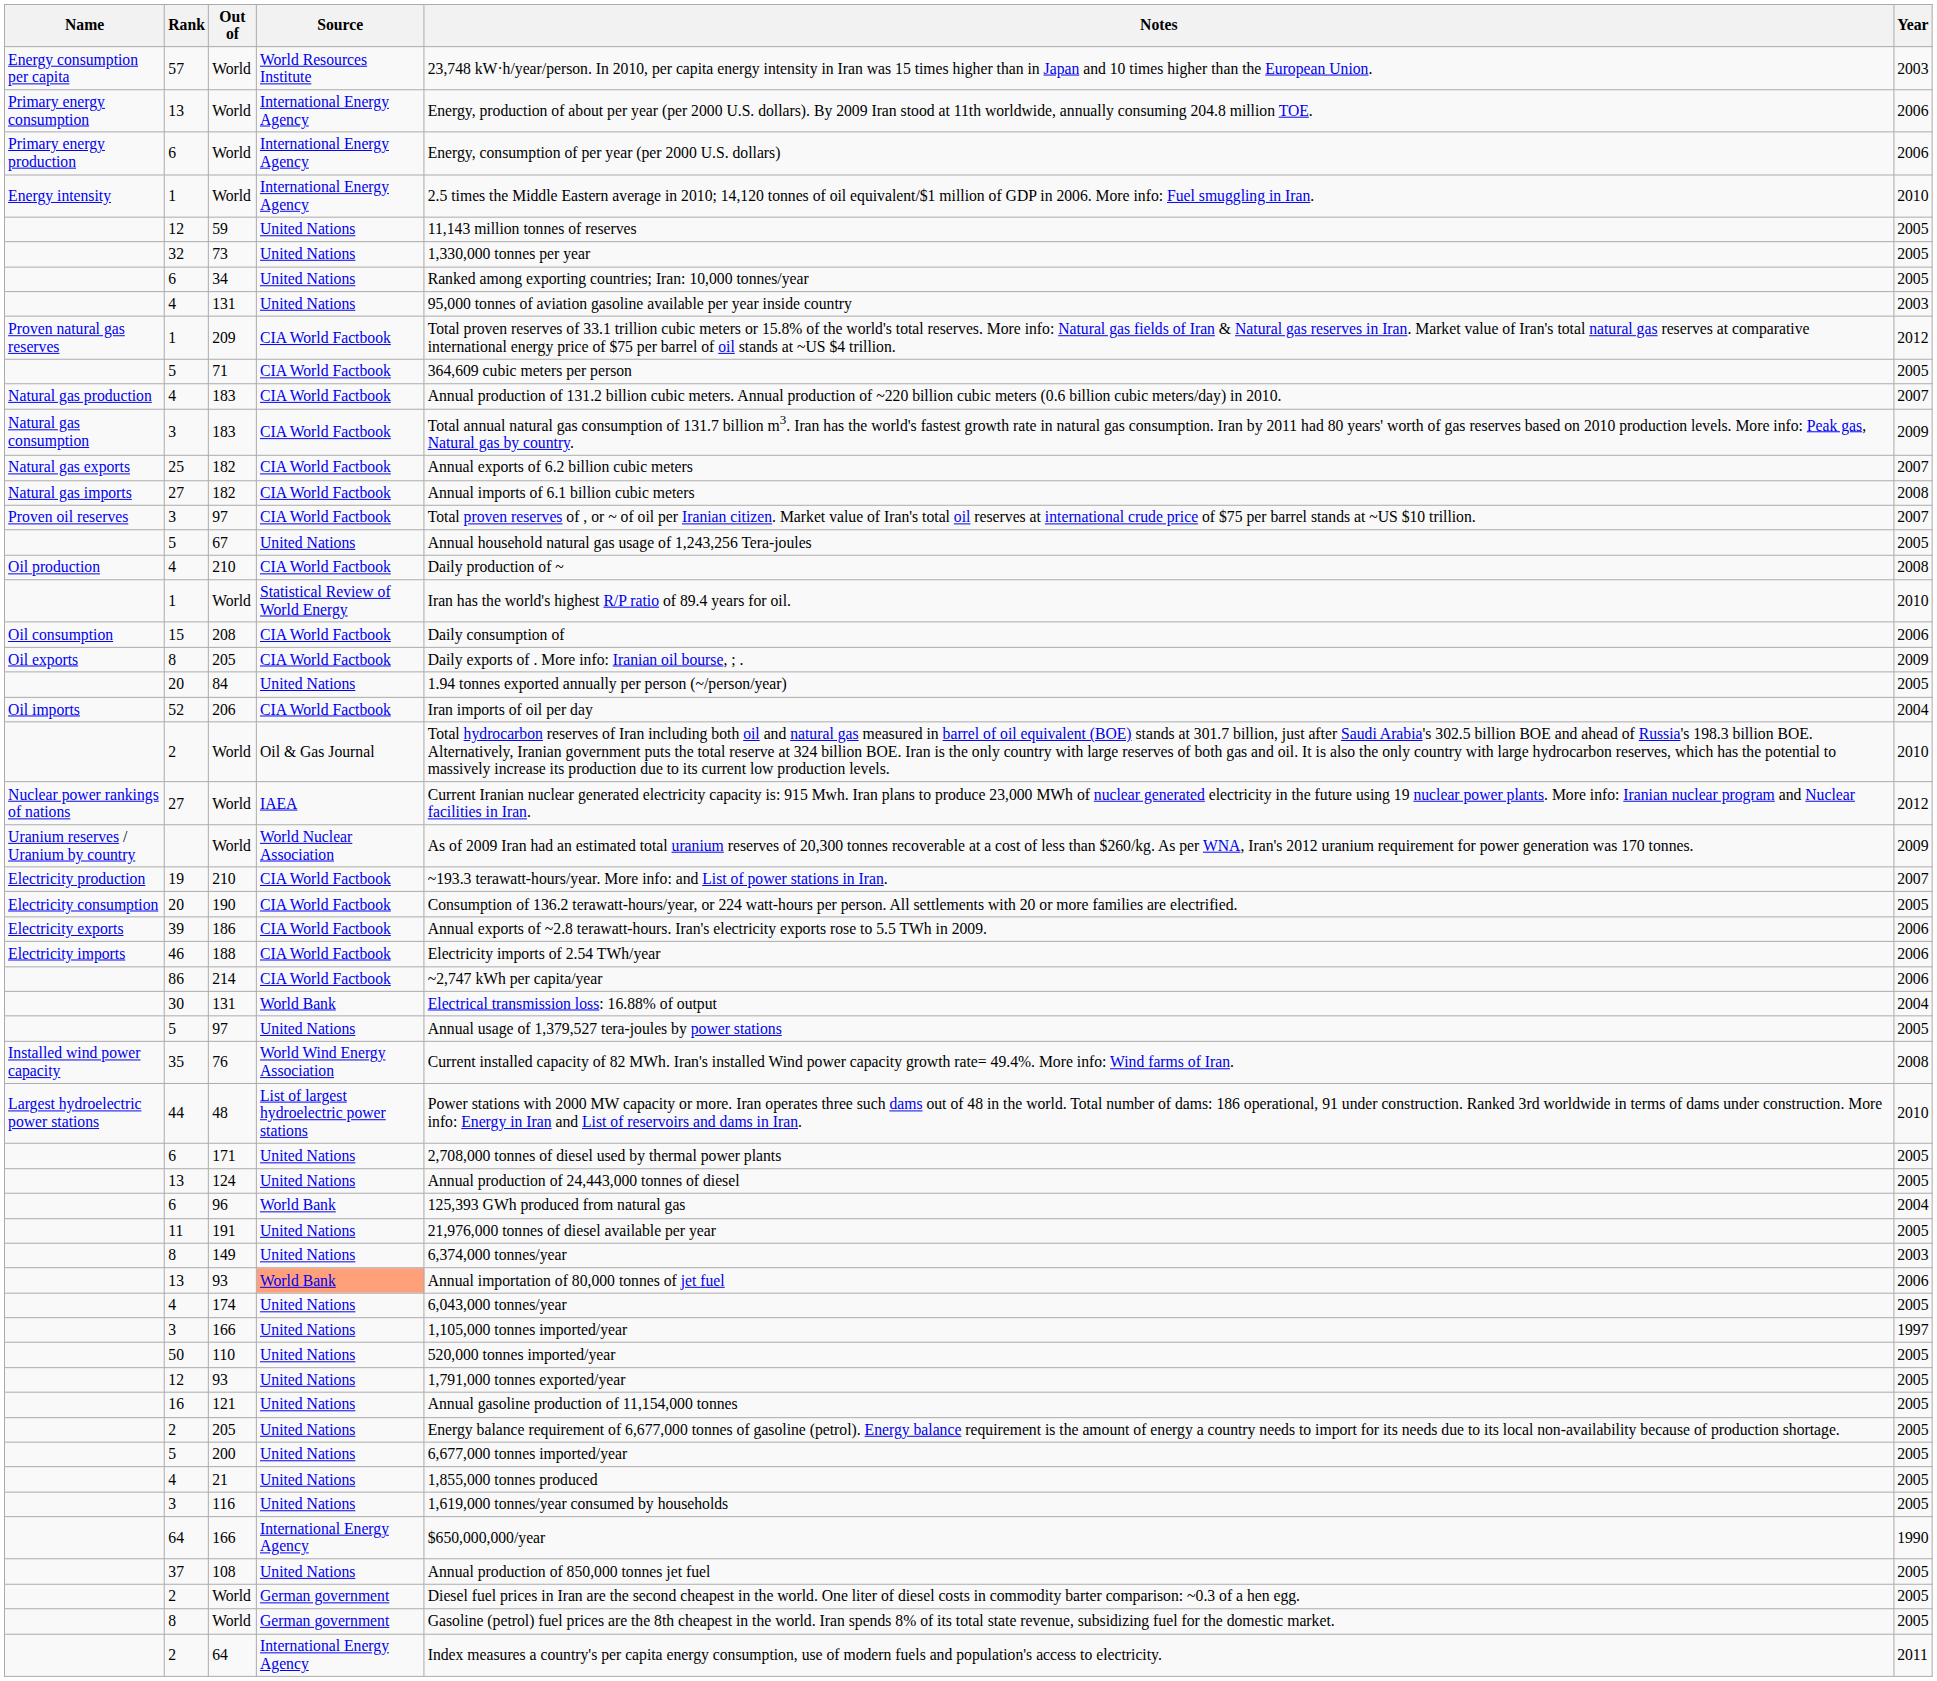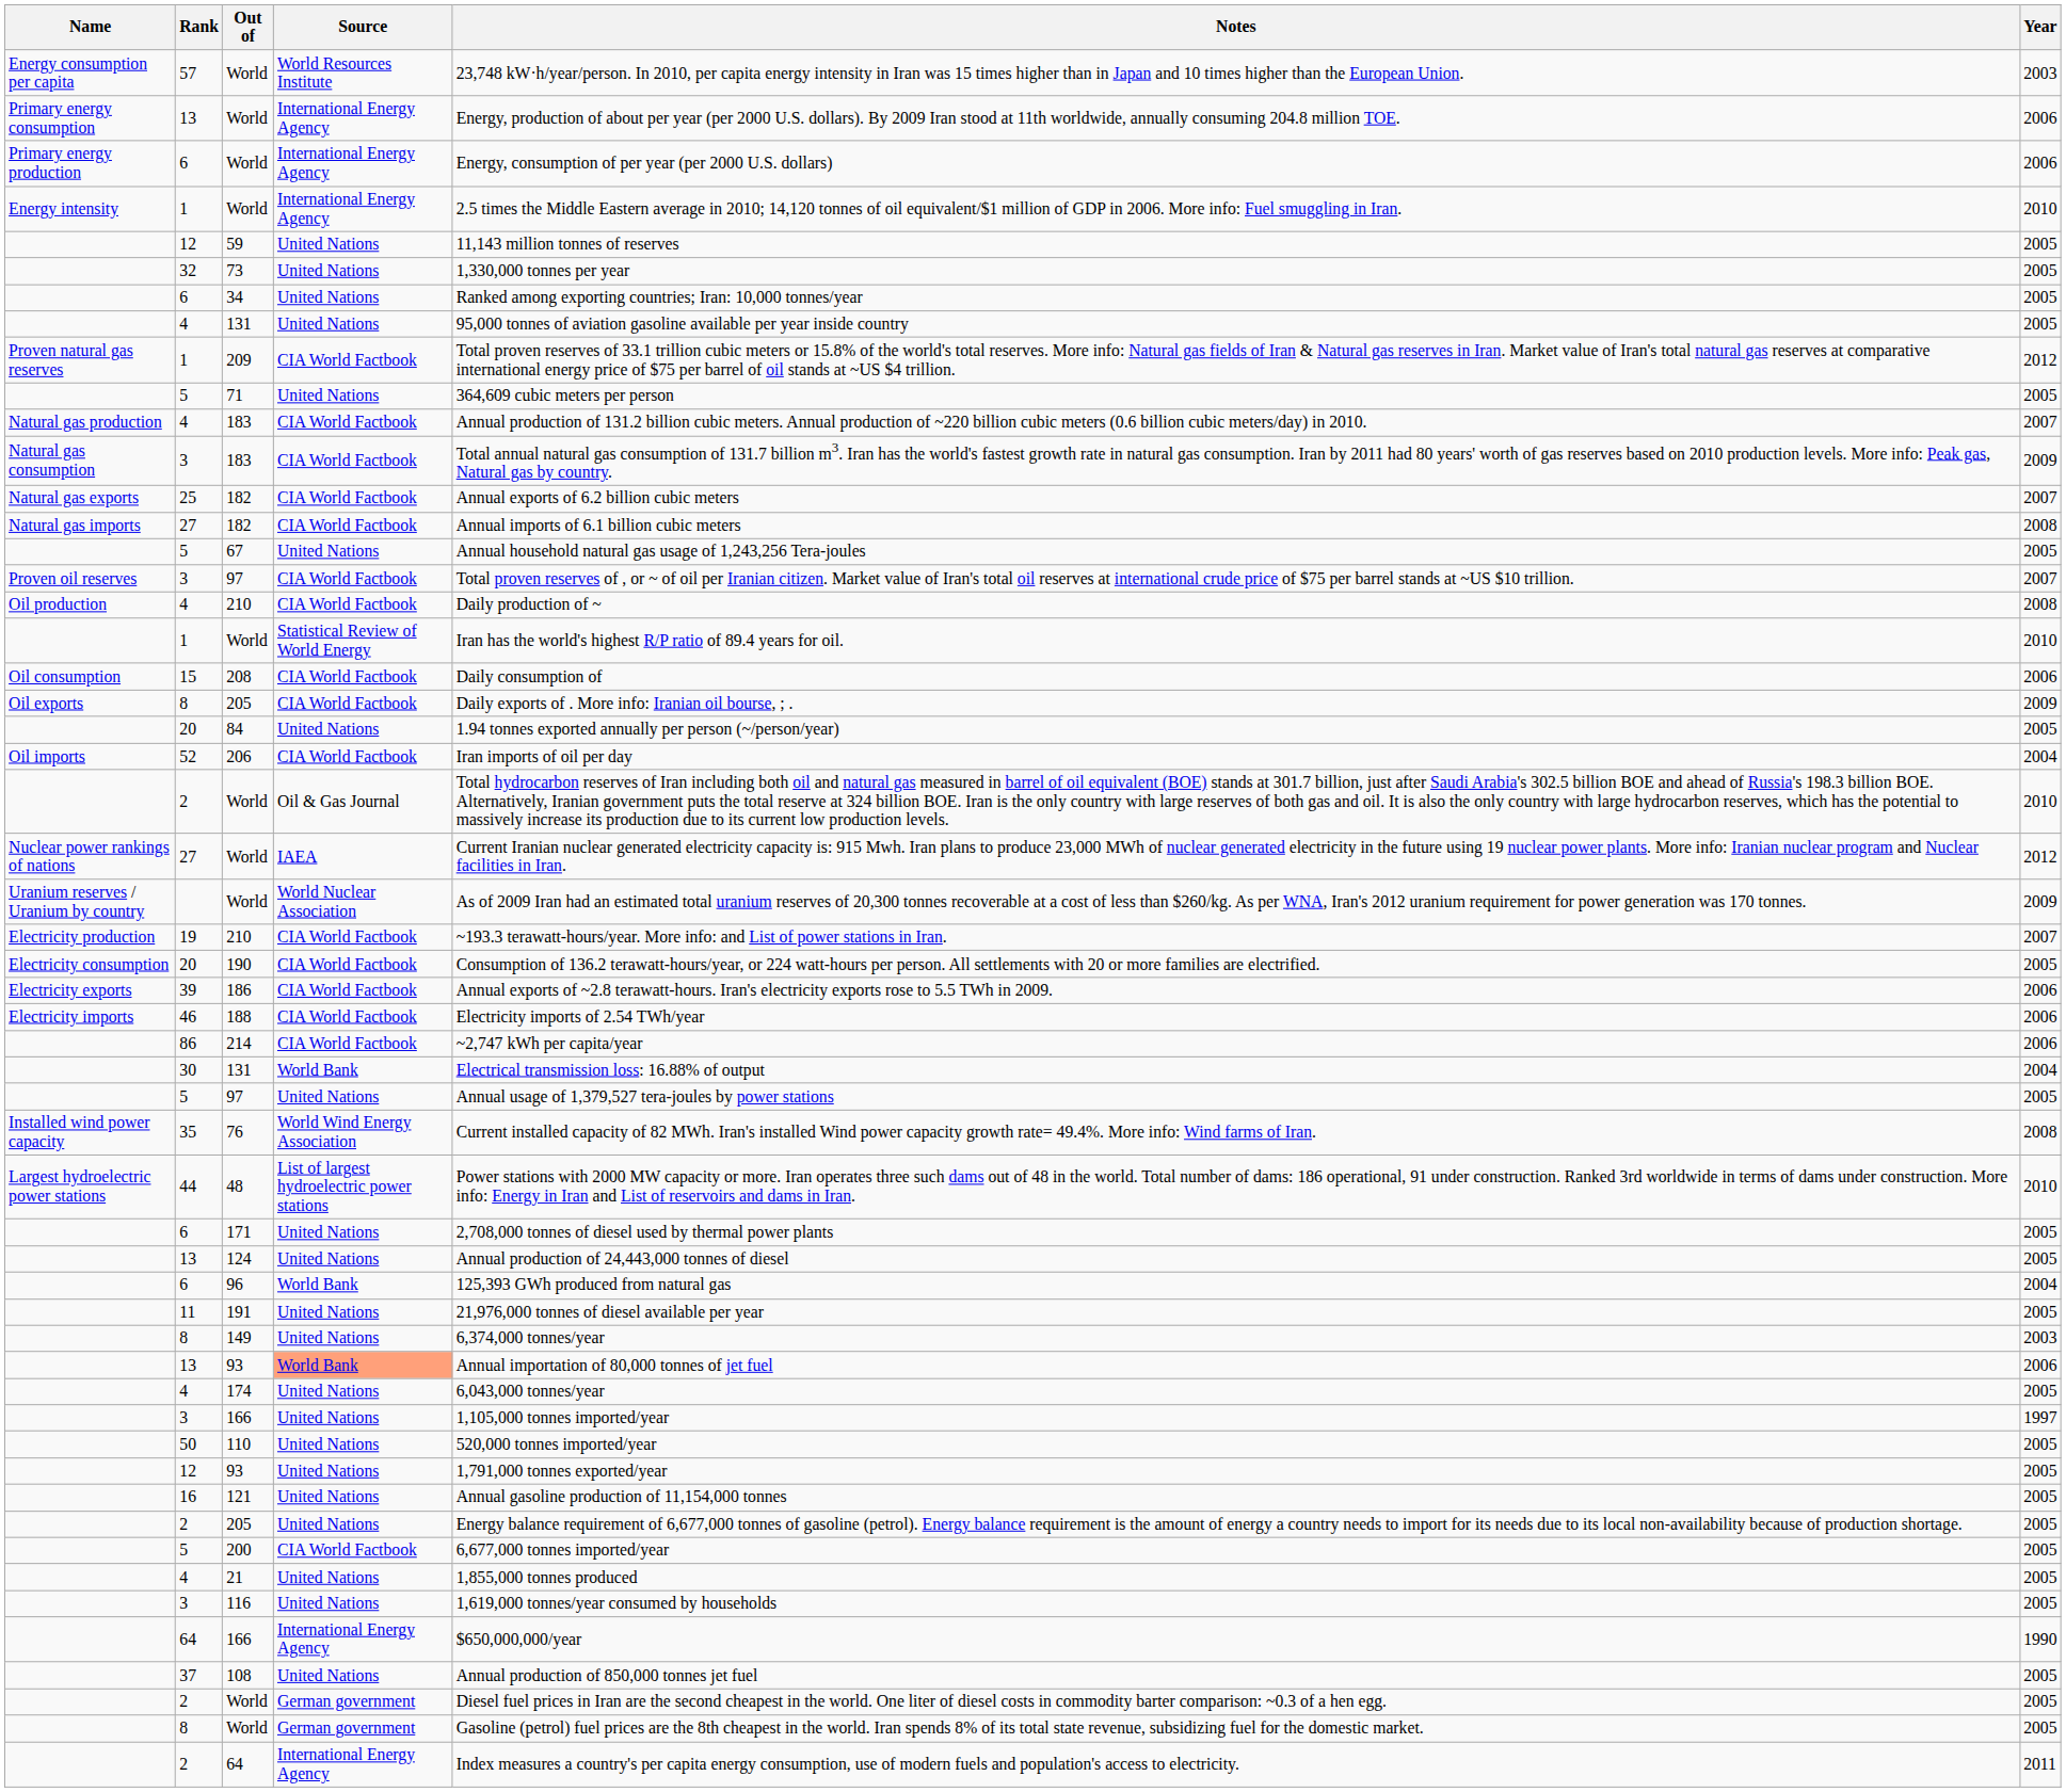4 / 131 | Year: 2003 -> 2005
71 | Source: CIA World Factbook -> United Nations
rows swapped: 67 <-> 3 / 97
200 | Source: United Nations -> CIA World Factbook
